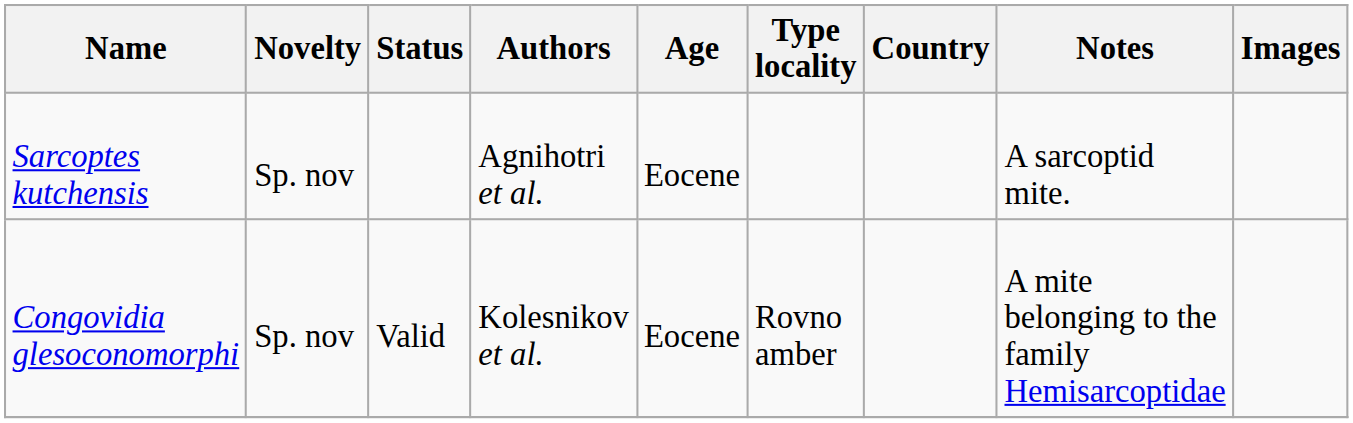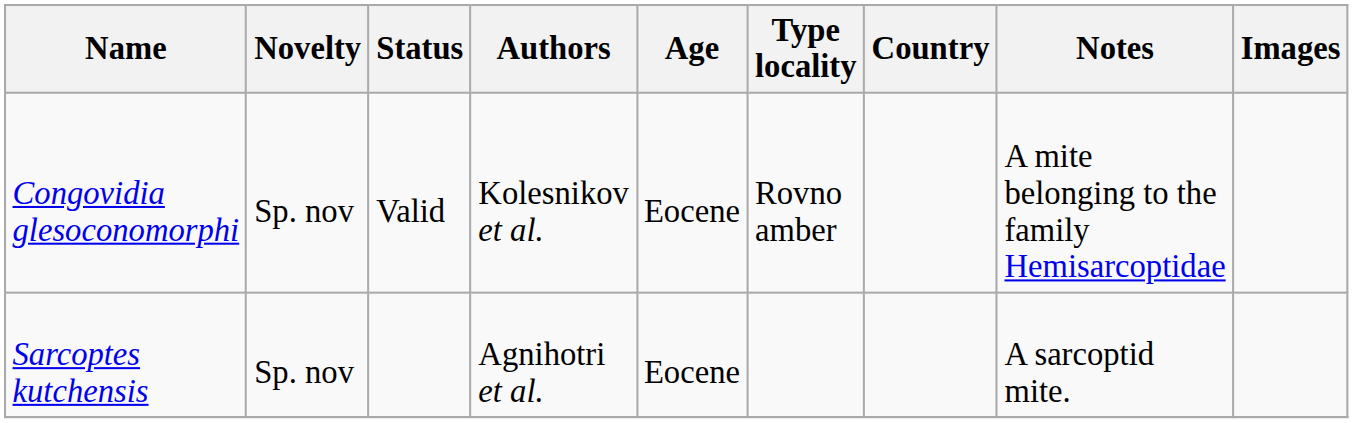rows swapped: Congovidia glesoconomorphi <-> Sarcoptes kutchensis
